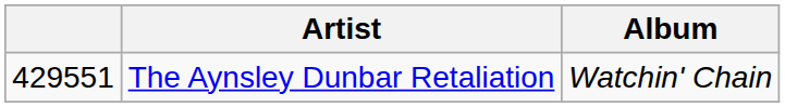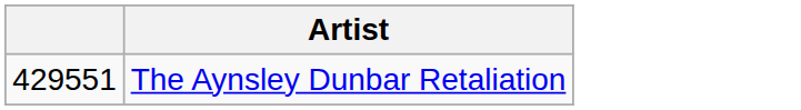- column: Album | Watchin' Chain
